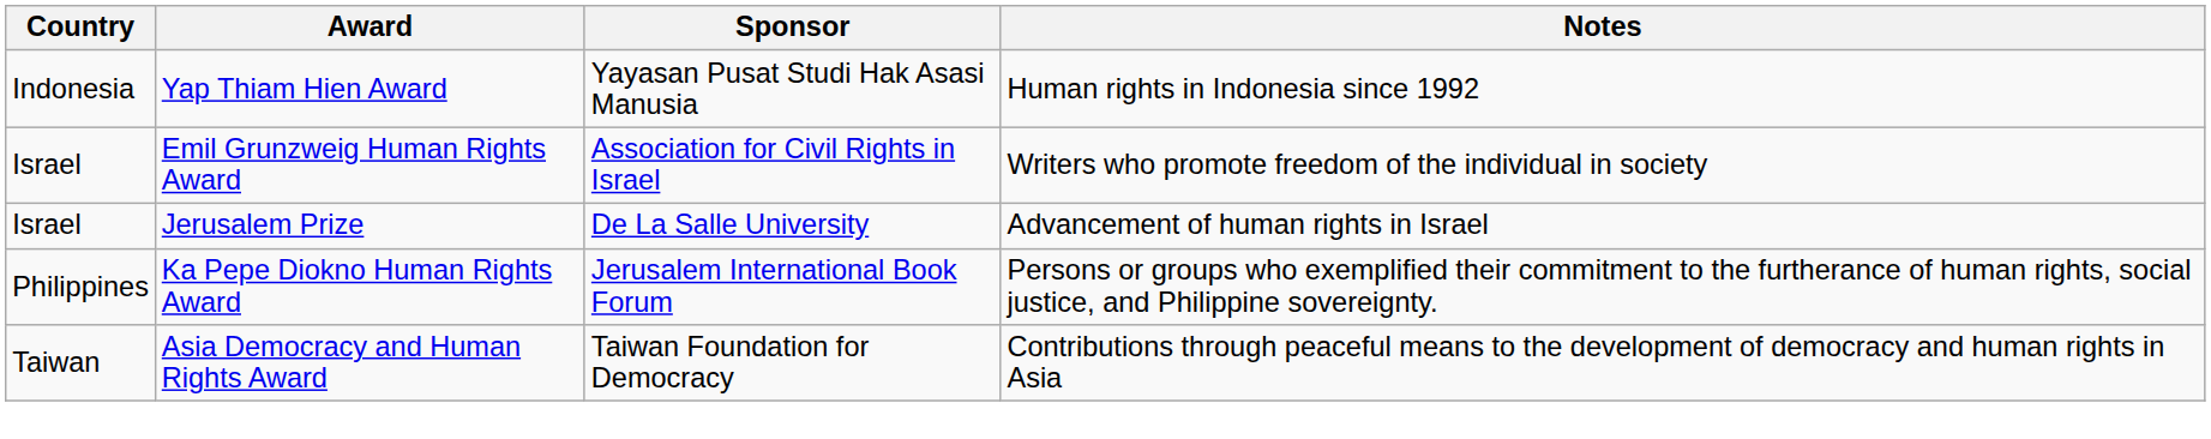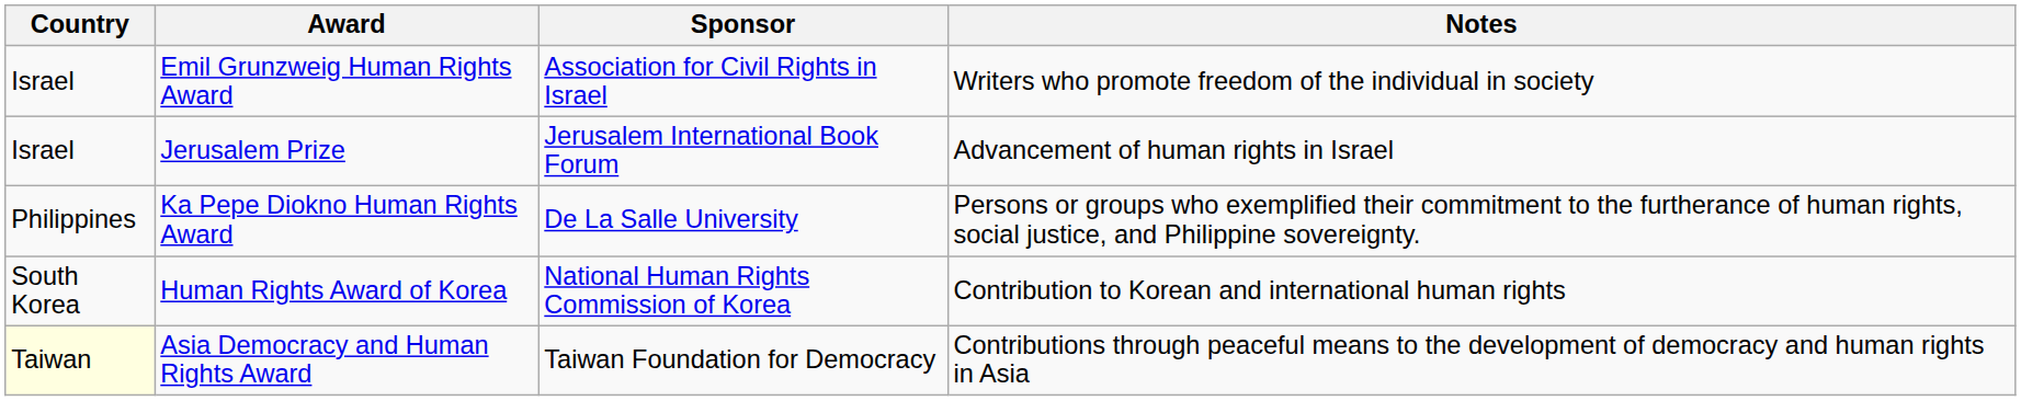- row: Indonesia | Yap Thiam Hien Award | Yayasan Pusat Studi Hak Asasi Manusia | Human rights in Indonesia since 1992
Jerusalem Prize | Sponsor: De La Salle University -> Jerusalem International Book Forum
Ka Pepe Diokno Human Rights Award | Sponsor: Jerusalem International Book Forum -> De La Salle University
+ row: South Korea | Human Rights Award of Korea | National Human Rights Commission of Korea | Contribution to Korean and international human rights
Asia Democracy and Human Rights Award | Country: no background -> lightyellow background
